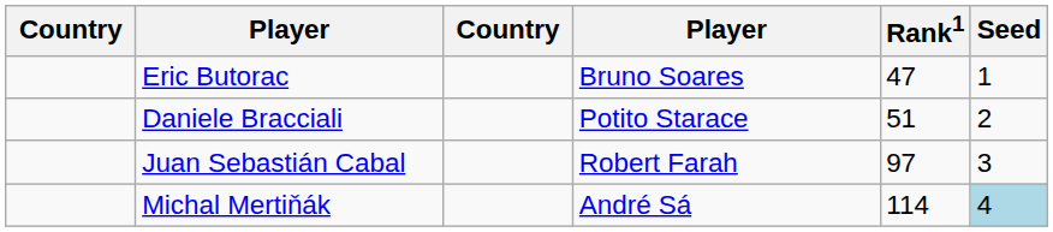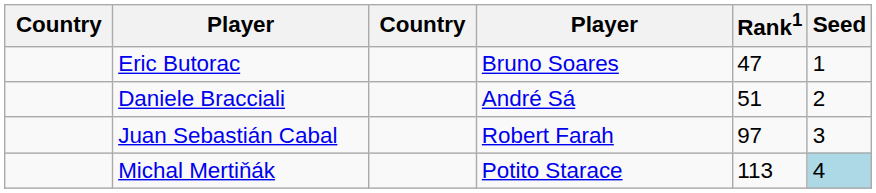Daniele Bracciali | column 4: Potito Starace -> André Sá
Michal Mertiňák | column 4: André Sá -> Potito Starace
Michal Mertiňák | Rank1: 114 -> 113
